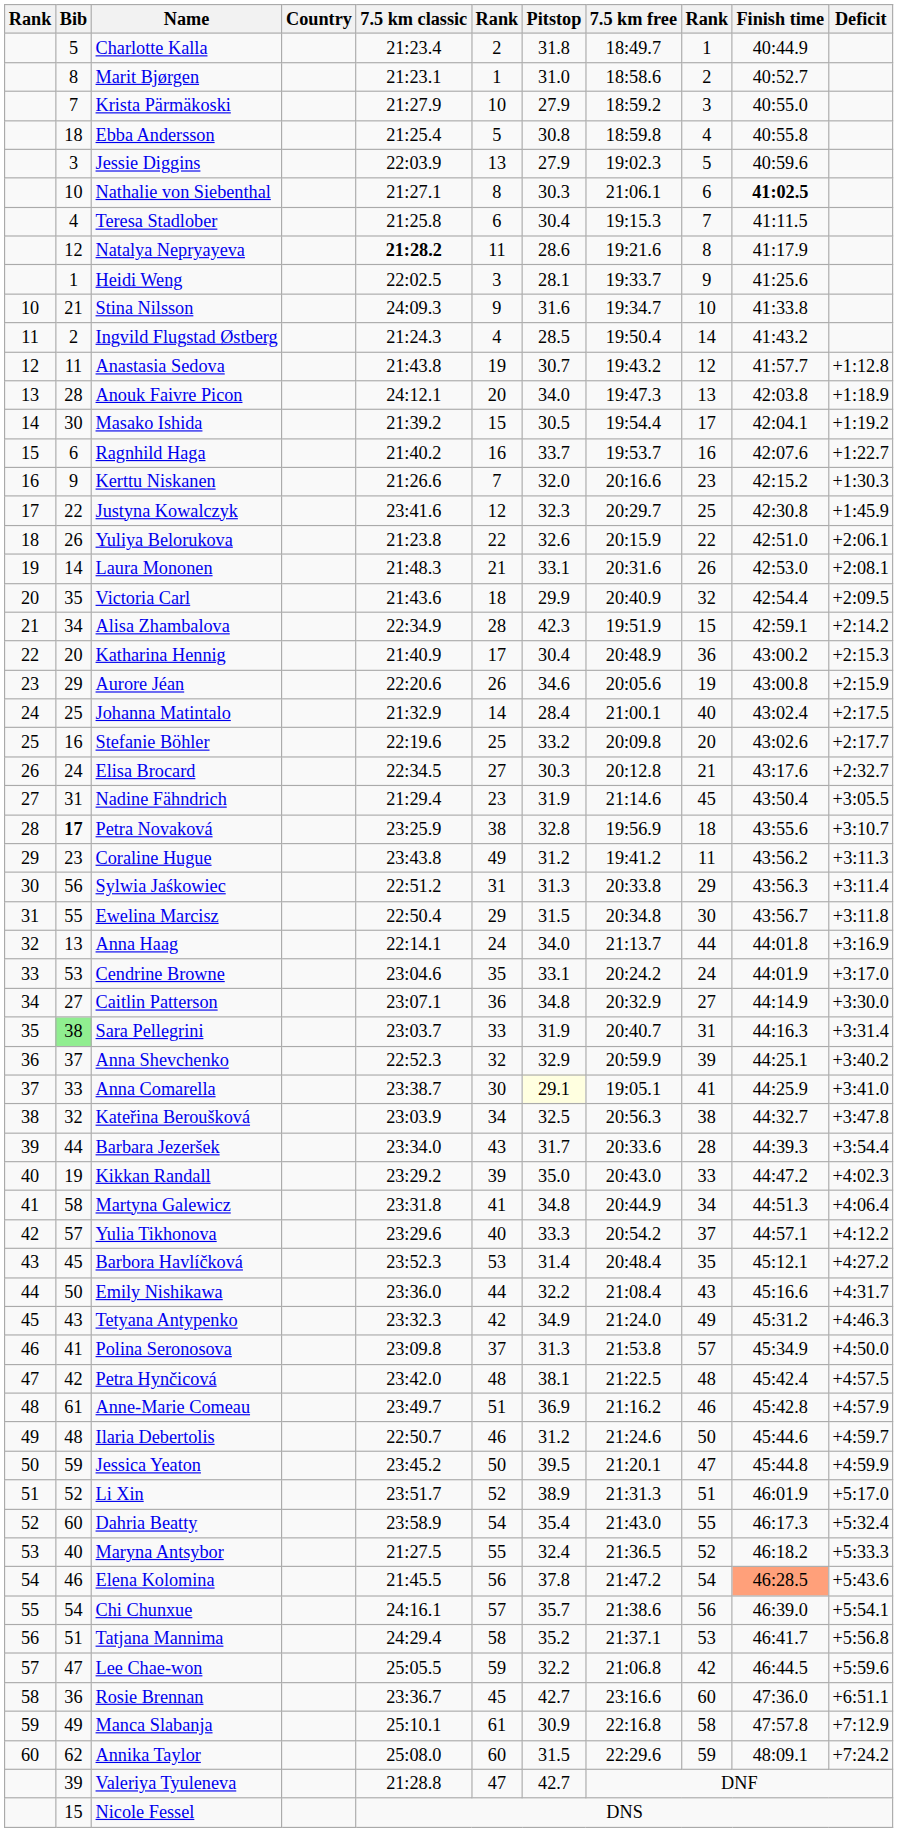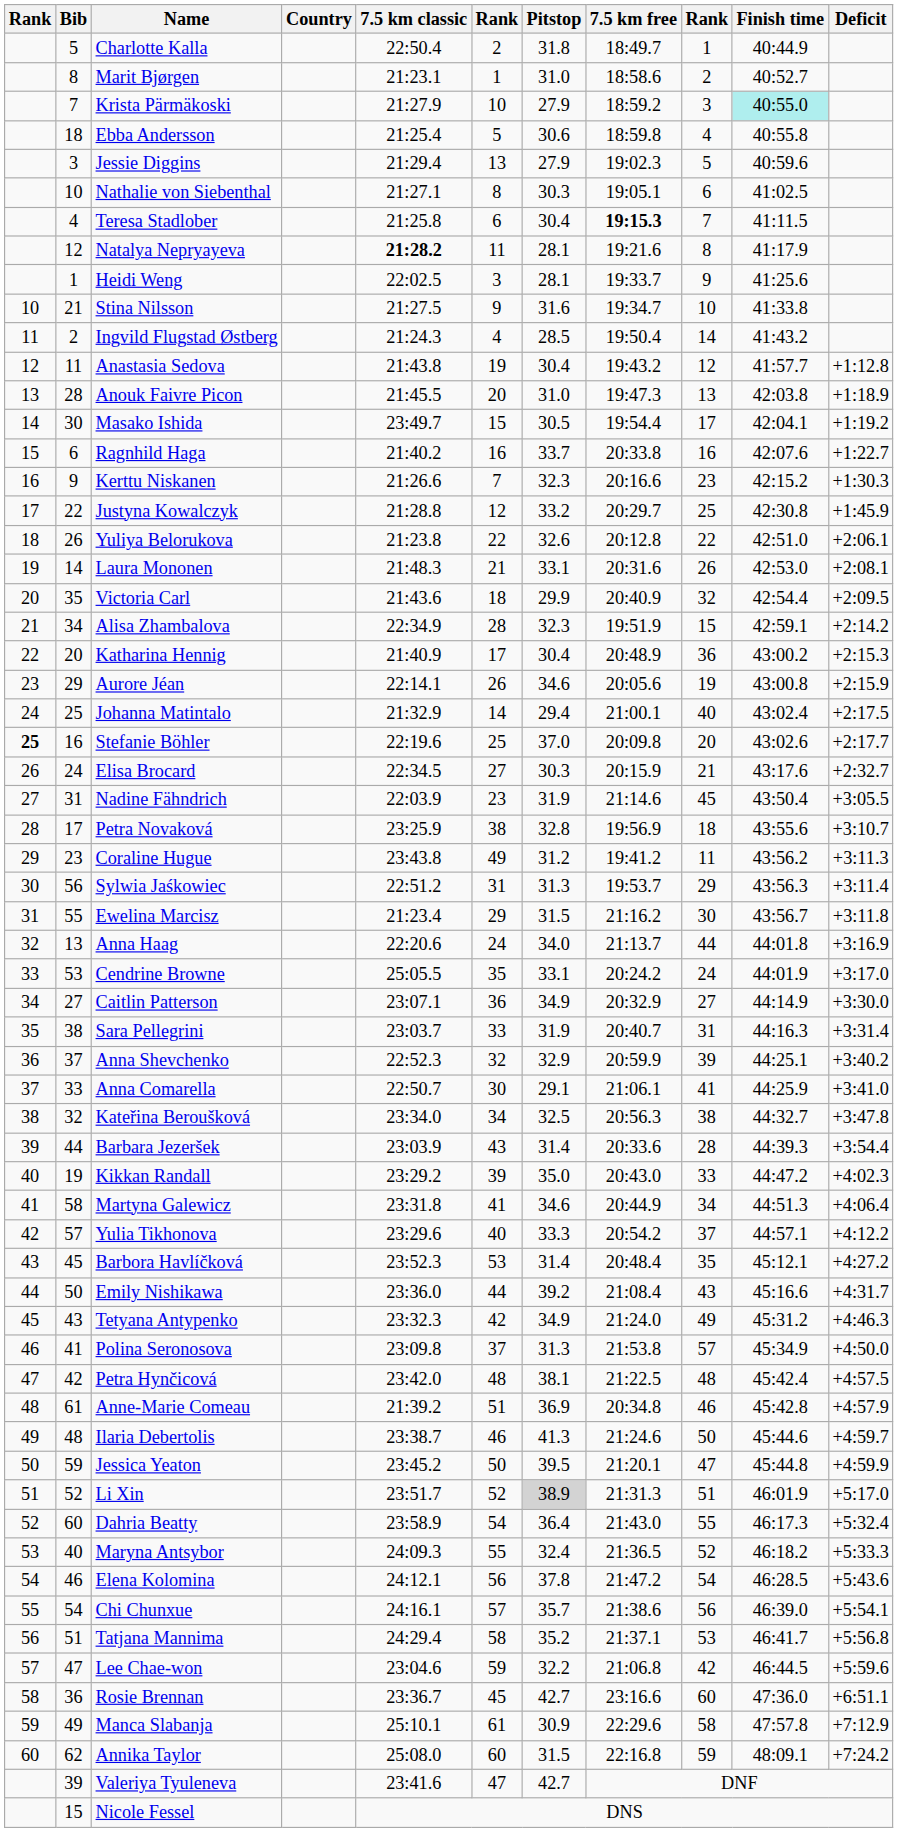Charlotte Kalla | 7.5 km classic: 21:23.4 -> 22:50.4
Krista Pärmäkoski | Finish time: no background -> paleturquoise background
Ebba Andersson | Pitstop: 30.8 -> 30.6
Jessie Diggins | 7.5 km classic: 22:03.9 -> 21:29.4
Nathalie von Siebenthal | 7.5 km free: 21:06.1 -> 19:05.1
Nathalie von Siebenthal | Finish time: bold -> normal
Teresa Stadlober | 7.5 km free: normal -> bold
Natalya Nepryayeva | Pitstop: 28.6 -> 28.1
Stina Nilsson | 7.5 km classic: 24:09.3 -> 21:27.5
Anastasia Sedova | Pitstop: 30.7 -> 30.4
Anouk Faivre Picon | 7.5 km classic: 24:12.1 -> 21:45.5
Anouk Faivre Picon | Pitstop: 34.0 -> 31.0
Masako Ishida | 7.5 km classic: 21:39.2 -> 23:49.7
Ragnhild Haga | 7.5 km free: 19:53.7 -> 20:33.8
Kerttu Niskanen | Pitstop: 32.0 -> 32.3
Justyna Kowalczyk | 7.5 km classic: 23:41.6 -> 21:28.8
Justyna Kowalczyk | Pitstop: 32.3 -> 33.2
Yuliya Belorukova | 7.5 km free: 20:15.9 -> 20:12.8
Alisa Zhambalova | Pitstop: 42.3 -> 32.3
Aurore Jéan | 7.5 km classic: 22:20.6 -> 22:14.1
Johanna Matintalo | Pitstop: 28.4 -> 29.4
Stefanie Böhler | column 1: normal -> bold
Stefanie Böhler | Pitstop: 33.2 -> 37.0
Elisa Brocard | 7.5 km free: 20:12.8 -> 20:15.9
Nadine Fähndrich | 7.5 km classic: 21:29.4 -> 22:03.9
Petra Novaková | Bib: bold -> normal
Sylwia Jaśkowiec | 7.5 km free: 20:33.8 -> 19:53.7
Ewelina Marcisz | 7.5 km classic: 22:50.4 -> 21:23.4
Ewelina Marcisz | 7.5 km free: 20:34.8 -> 21:16.2
Anna Haag | 7.5 km classic: 22:14.1 -> 22:20.6
Cendrine Browne | 7.5 km classic: 23:04.6 -> 25:05.5
Caitlin Patterson | Pitstop: 34.8 -> 34.9
Sara Pellegrini | Bib: lightgreen background -> no background
Anna Comarella | 7.5 km classic: 23:38.7 -> 22:50.7
Anna Comarella | Pitstop: lightyellow background -> no background
Anna Comarella | 7.5 km free: 19:05.1 -> 21:06.1
Kateřina Beroušková | 7.5 km classic: 23:03.9 -> 23:34.0
Barbara Jezeršek | 7.5 km classic: 23:34.0 -> 23:03.9
Barbara Jezeršek | Pitstop: 31.7 -> 31.4
Martyna Galewicz | Pitstop: 34.8 -> 34.6
Emily Nishikawa | Pitstop: 32.2 -> 39.2
Anne-Marie Comeau | 7.5 km classic: 23:49.7 -> 21:39.2
Anne-Marie Comeau | 7.5 km free: 21:16.2 -> 20:34.8
Ilaria Debertolis | 7.5 km classic: 22:50.7 -> 23:38.7
Ilaria Debertolis | Pitstop: 31.2 -> 41.3
Li Xin | Pitstop: no background -> lightgrey background
Dahria Beatty | Pitstop: 35.4 -> 36.4
Maryna Antsybor | 7.5 km classic: 21:27.5 -> 24:09.3
Elena Kolomina | 7.5 km classic: 21:45.5 -> 24:12.1
Elena Kolomina | Finish time: lightsalmon background -> no background
Lee Chae-won | 7.5 km classic: 25:05.5 -> 23:04.6
Manca Slabanja | 7.5 km free: 22:16.8 -> 22:29.6
Annika Taylor | 7.5 km free: 22:29.6 -> 22:16.8
Valeriya Tyuleneva | 7.5 km classic: 21:28.8 -> 23:41.6
